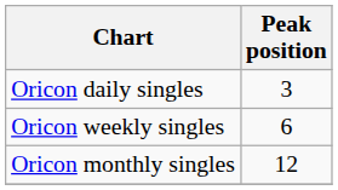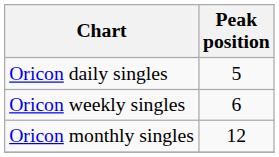Oricon daily singles | Peak position: 3 -> 5
